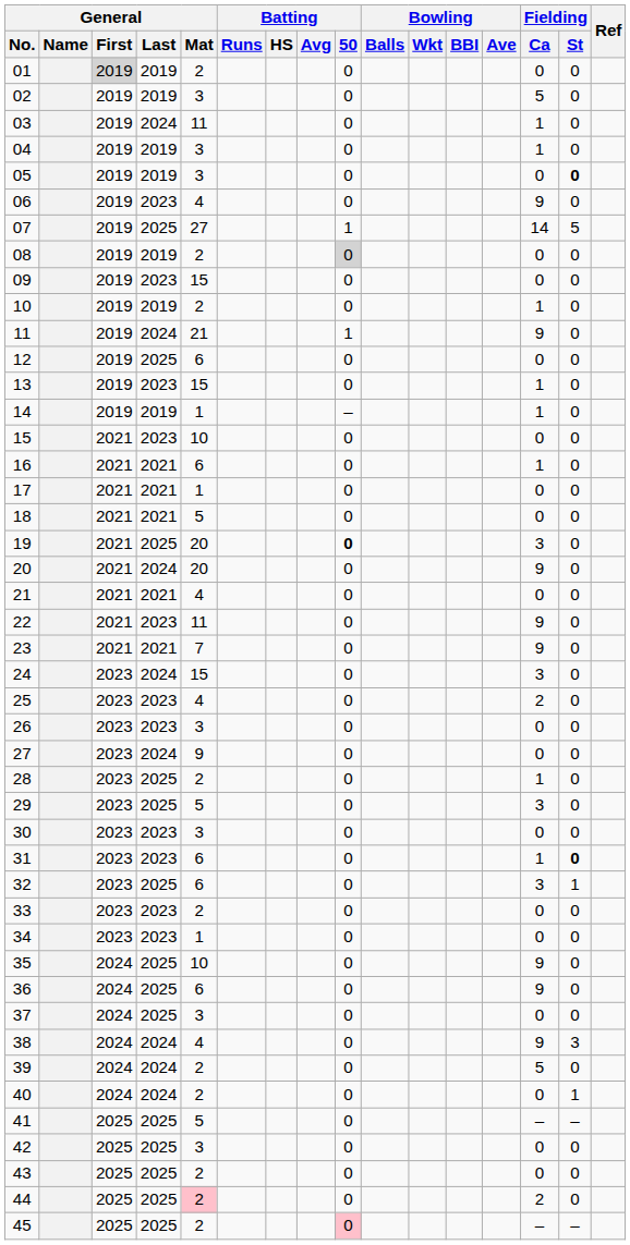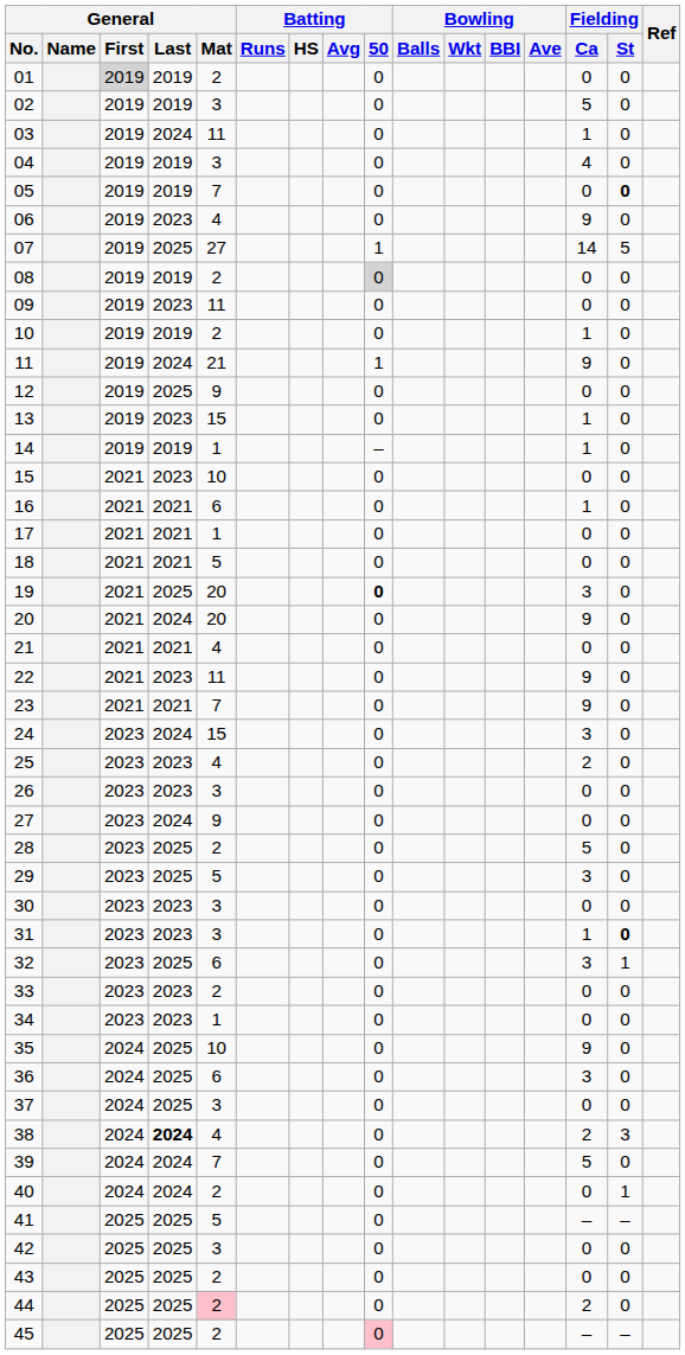04 | Fielding / Ca: 1 -> 4
05 | General / Mat: 3 -> 7
09 | General / Mat: 15 -> 11
12 | General / Mat: 6 -> 9
28 | Fielding / Ca: 1 -> 5
31 | General / Mat: 6 -> 3
36 | Fielding / Ca: 9 -> 3
38 | General / Last: normal -> bold
38 | Fielding / Ca: 9 -> 2
39 | General / Mat: 2 -> 7
